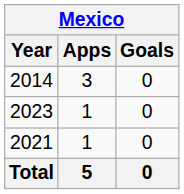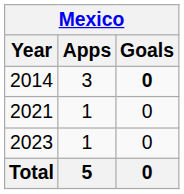2014 | Goals: normal -> bold
rows swapped: 2021 <-> 2023
